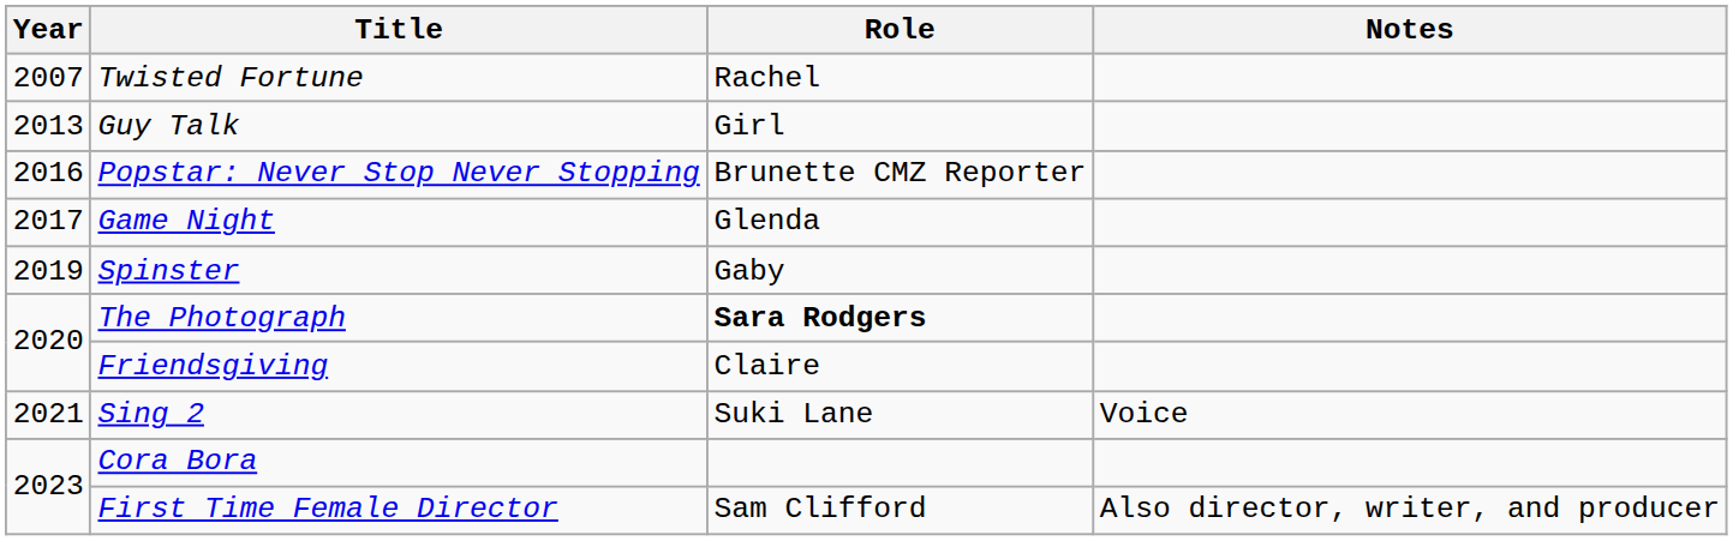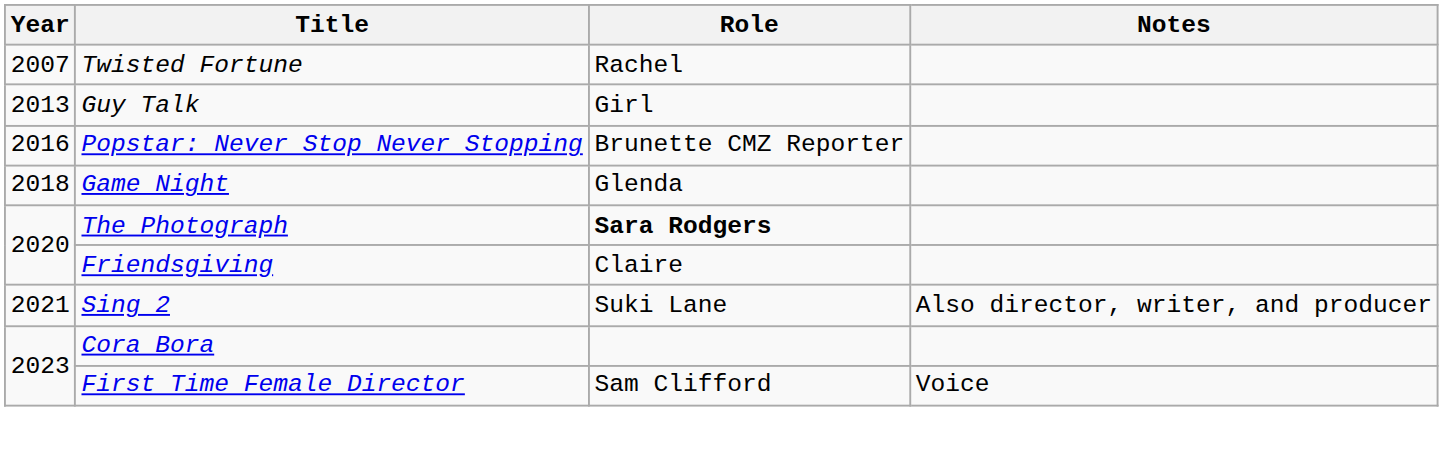Game Night | Year: 2017 -> 2018
- row: 2019 | Spinster | Gaby
Sing 2 | Notes: Voice -> Also director, writer, and producer
First Time Female Director | Notes: Also director, writer, and producer -> Voice
